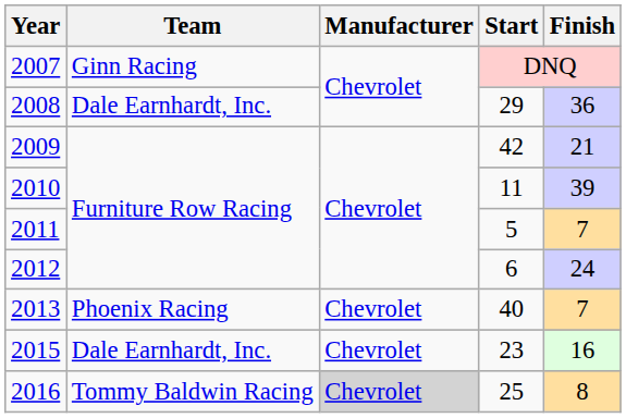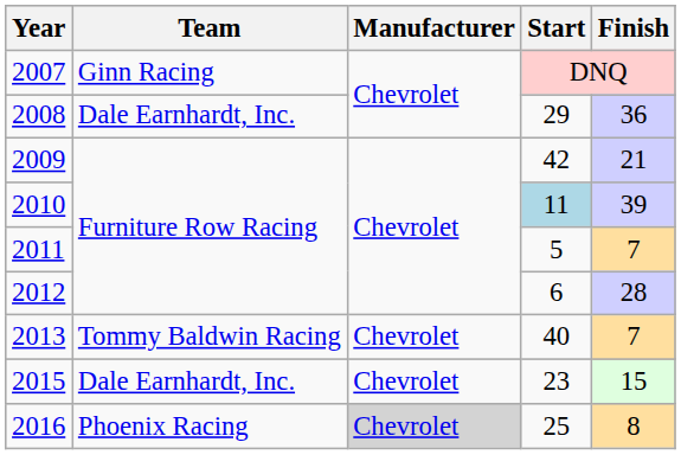2010 | Start: no background -> lightblue background
2012 | Finish: 24 -> 28
2013 | Team: Phoenix Racing -> Tommy Baldwin Racing
2015 | Finish: 16 -> 15
2016 | Team: Tommy Baldwin Racing -> Phoenix Racing
